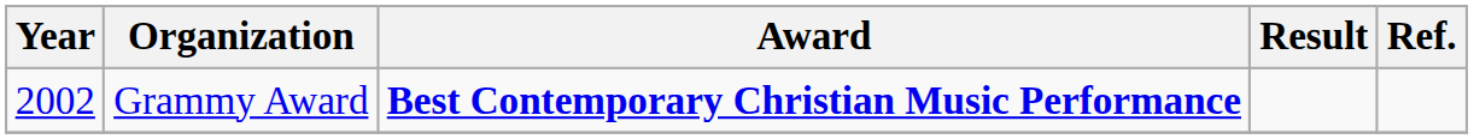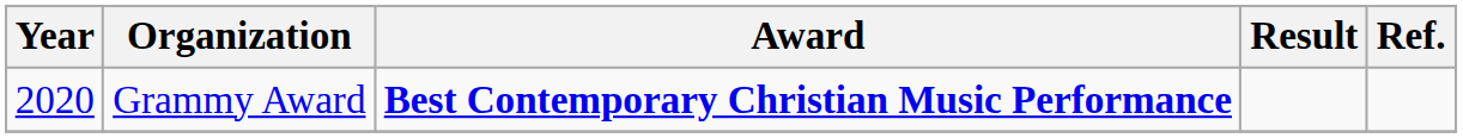Grammy Award | Year: 2002 -> 2020
